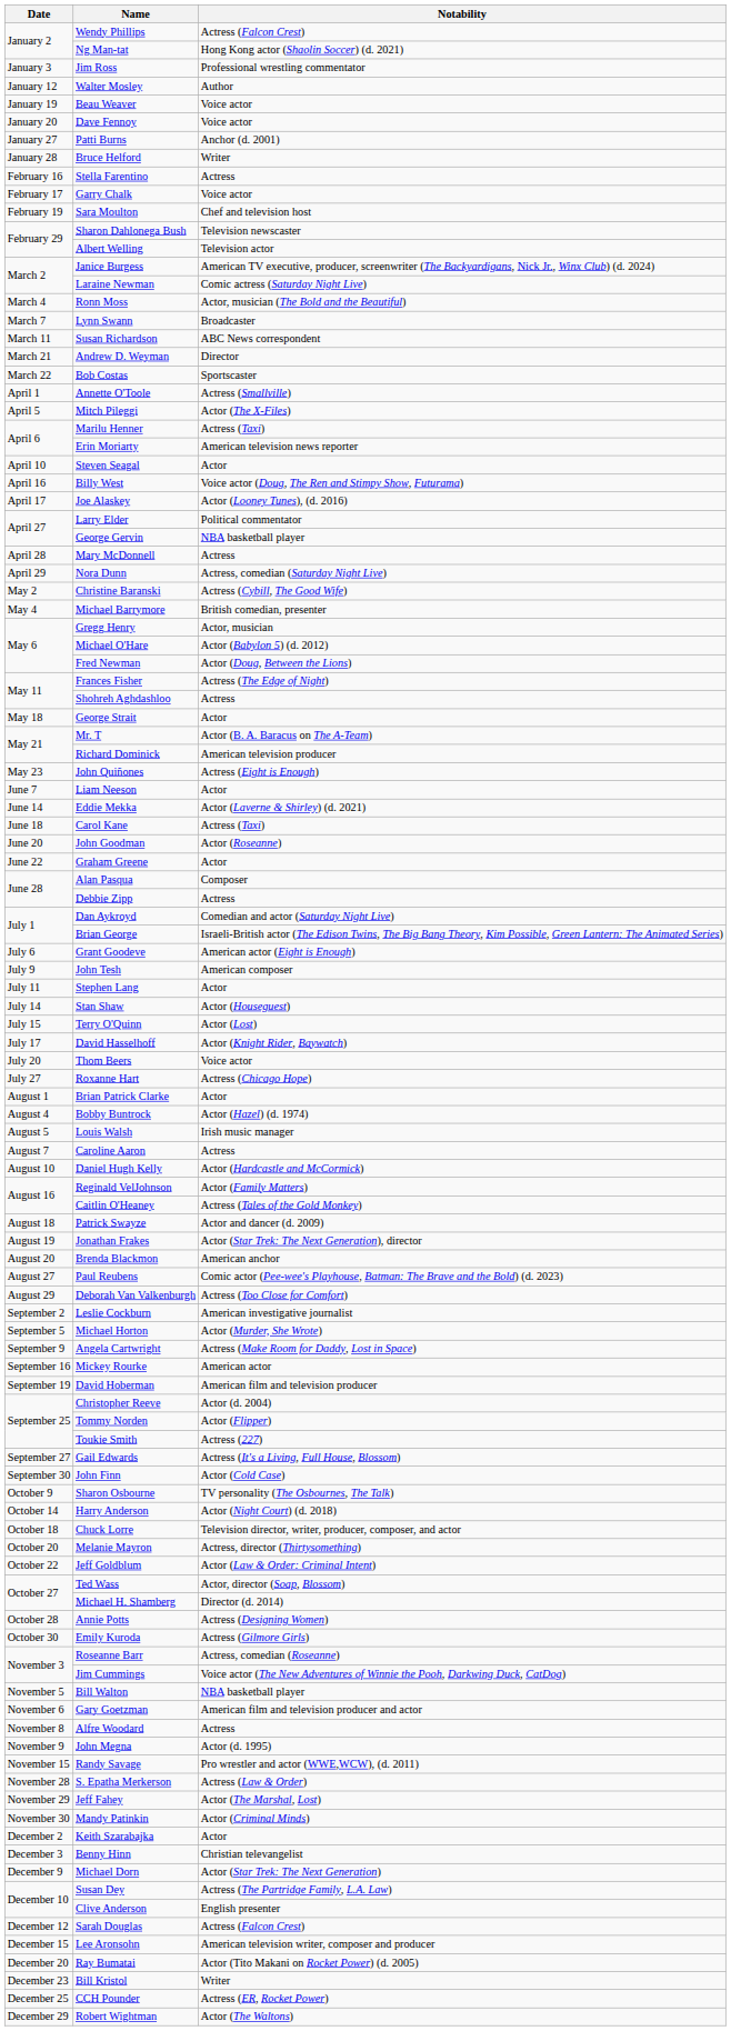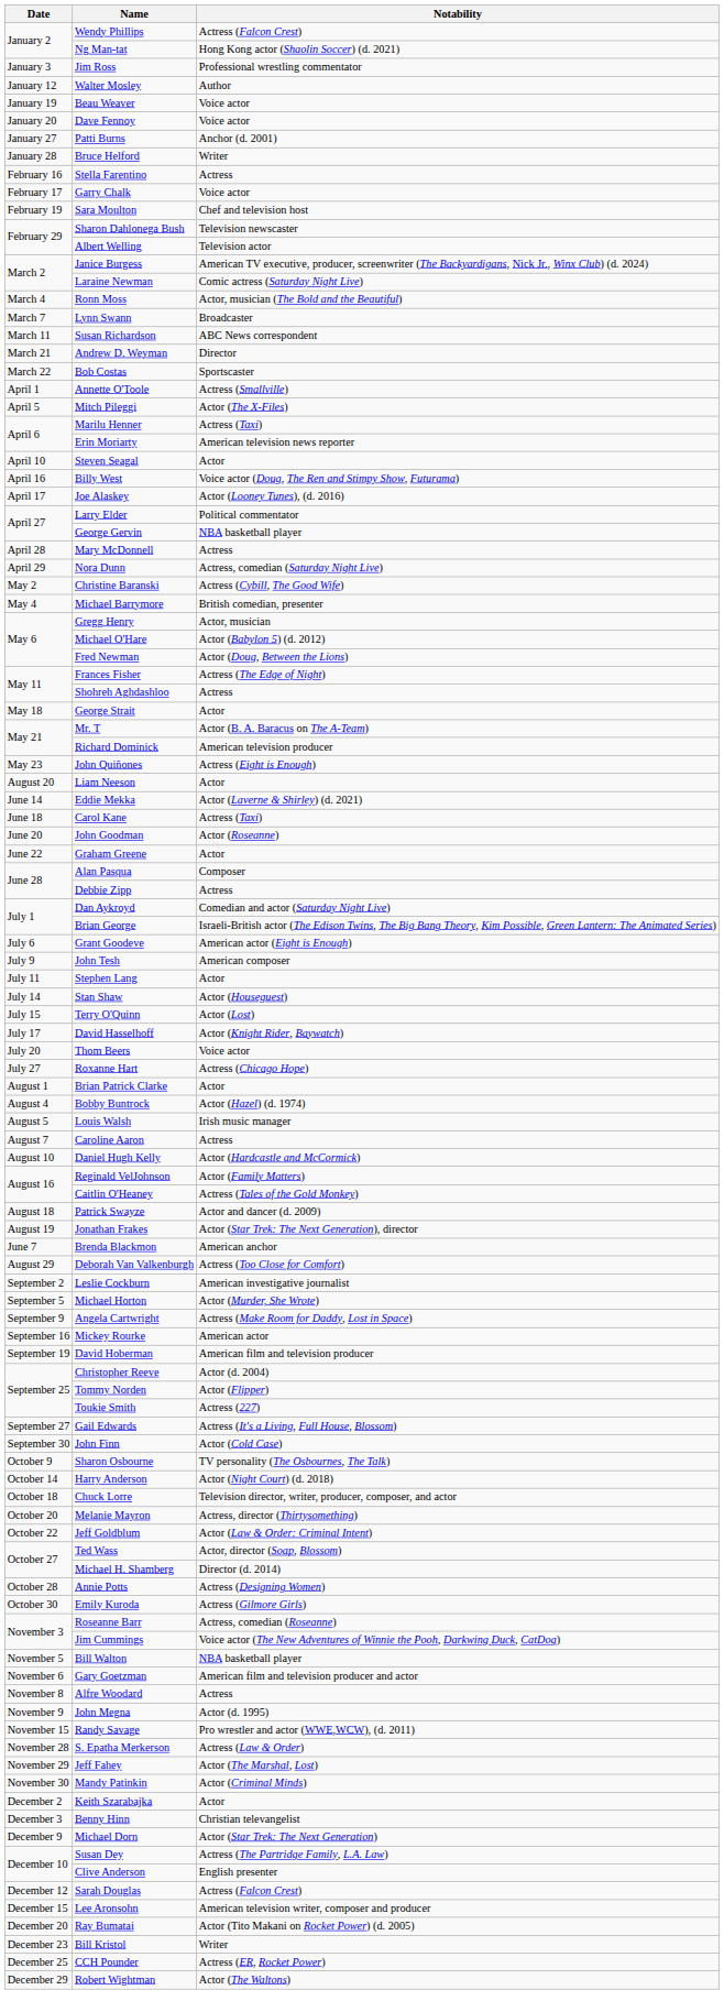Liam Neeson | Date: June 7 -> August 20
Brenda Blackmon | Date: August 20 -> June 7
- row: August 27 | Paul Reubens | Comic actor (Pee-wee's Playhouse, Batman: The Brave and the Bold) (d. 2023)
